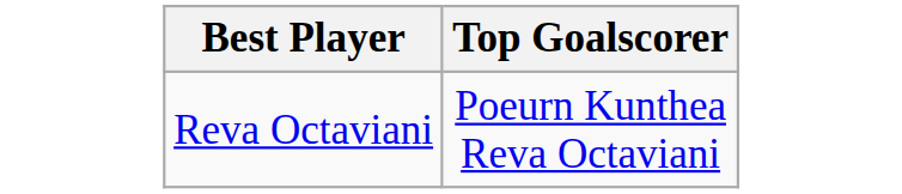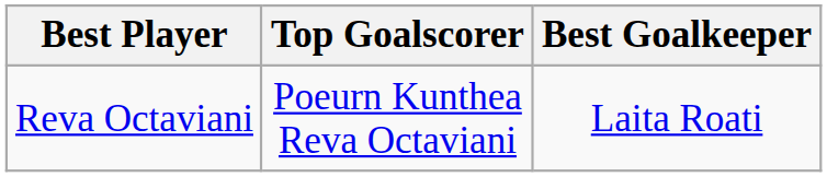+ column: Best Goalkeeper | Laita Roati
